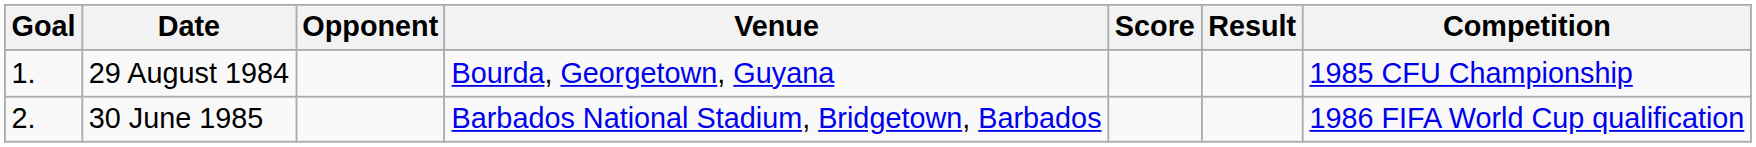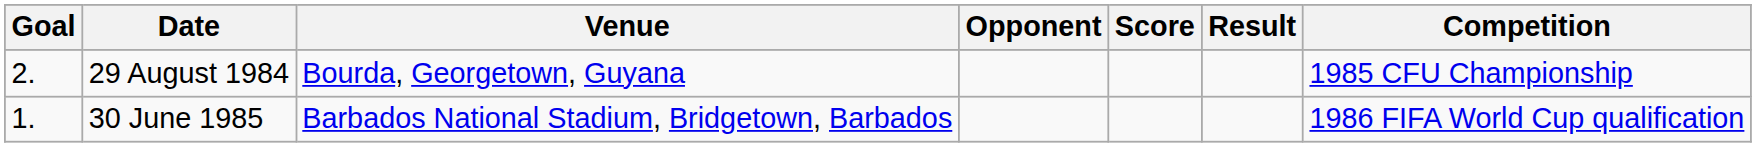columns swapped: Venue <-> Opponent
29 August 1984 | Goal: 1. -> 2.
30 June 1985 | Goal: 2. -> 1.
